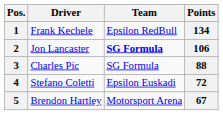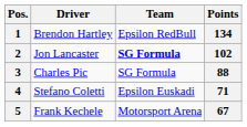1 | Driver: Frank Kechele -> Brendon Hartley
2 | Points: 106 -> 102
4 | Points: 72 -> 71
5 | Driver: Brendon Hartley -> Frank Kechele
